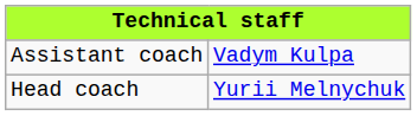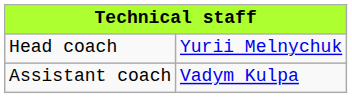rows swapped: Head coach <-> Assistant coach
